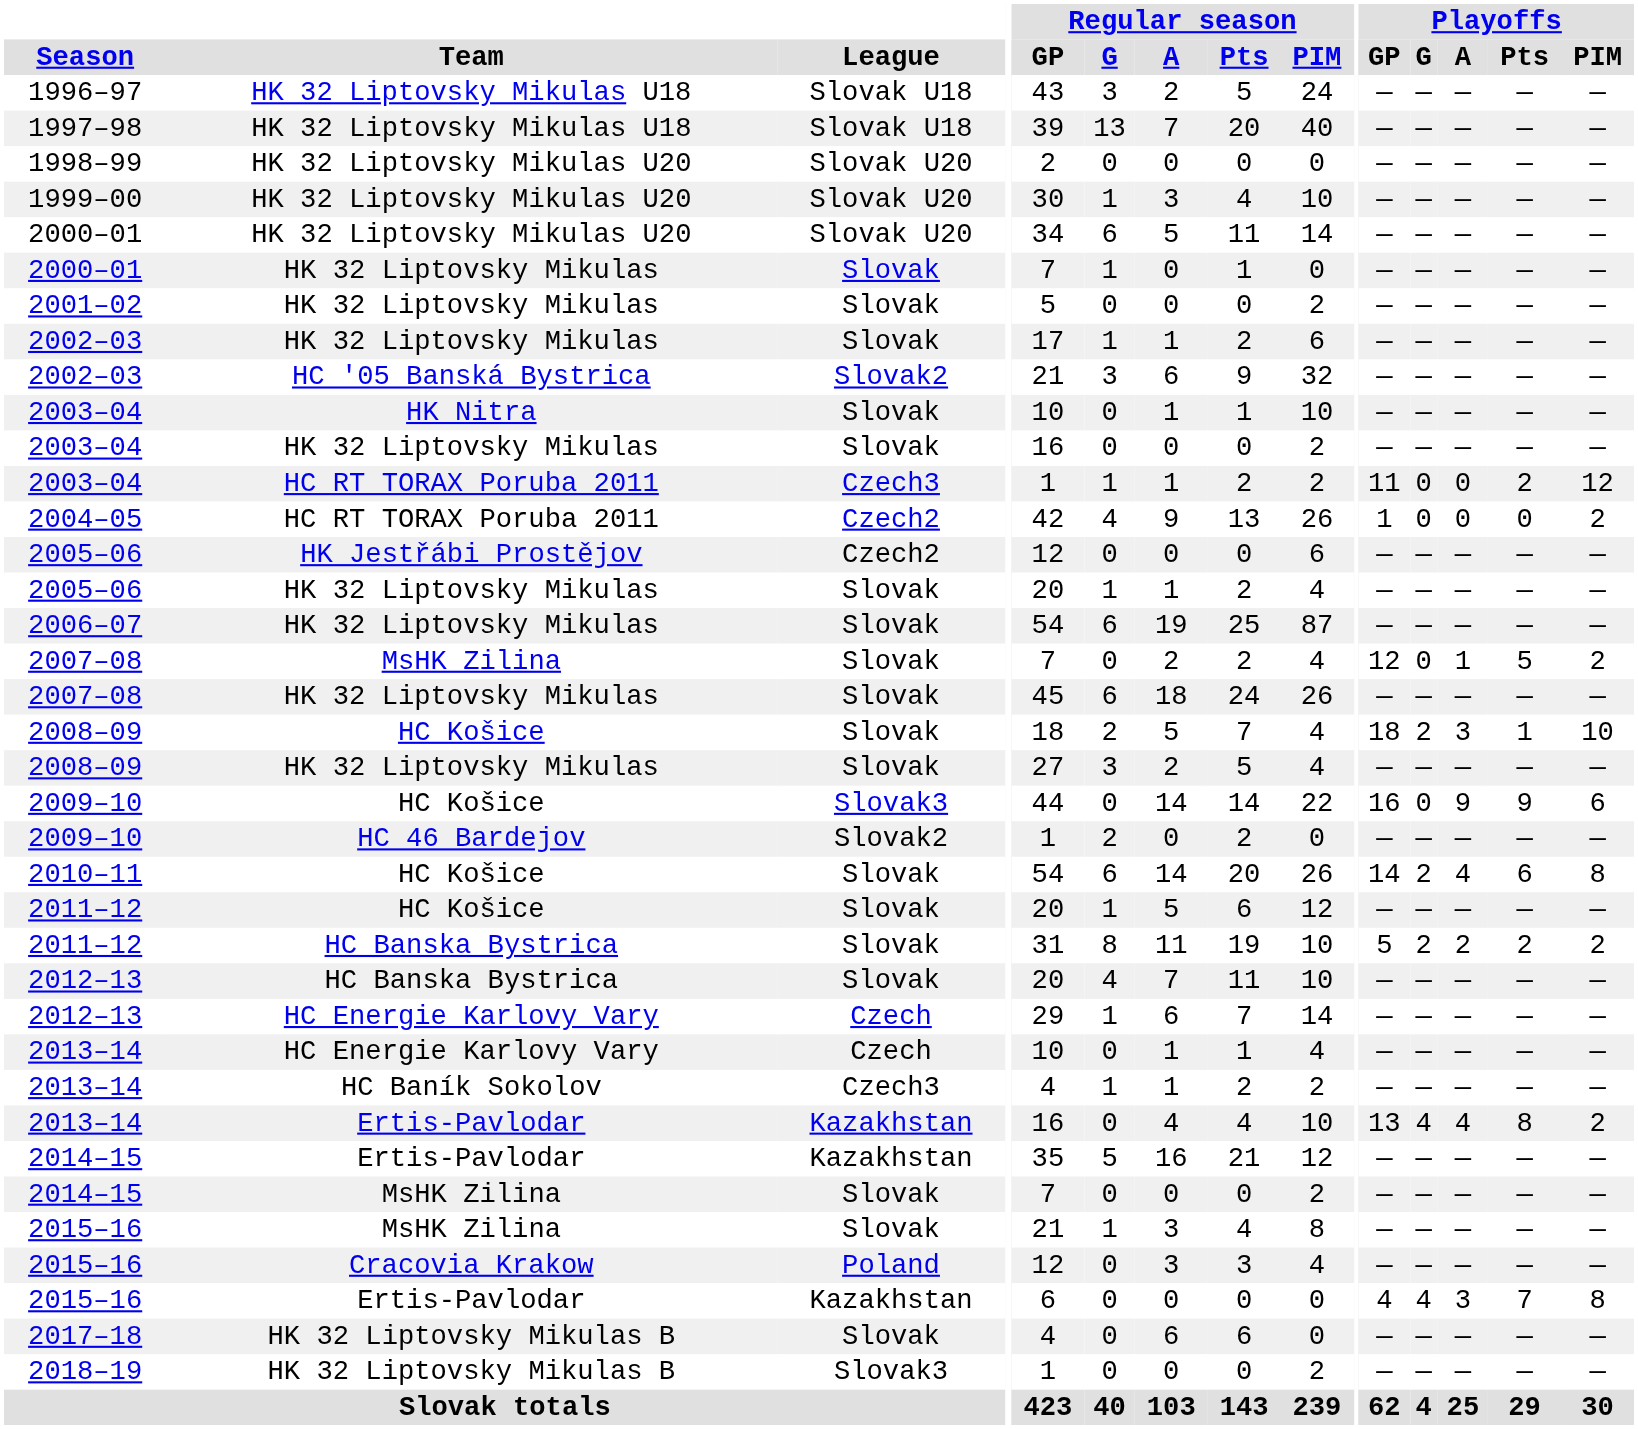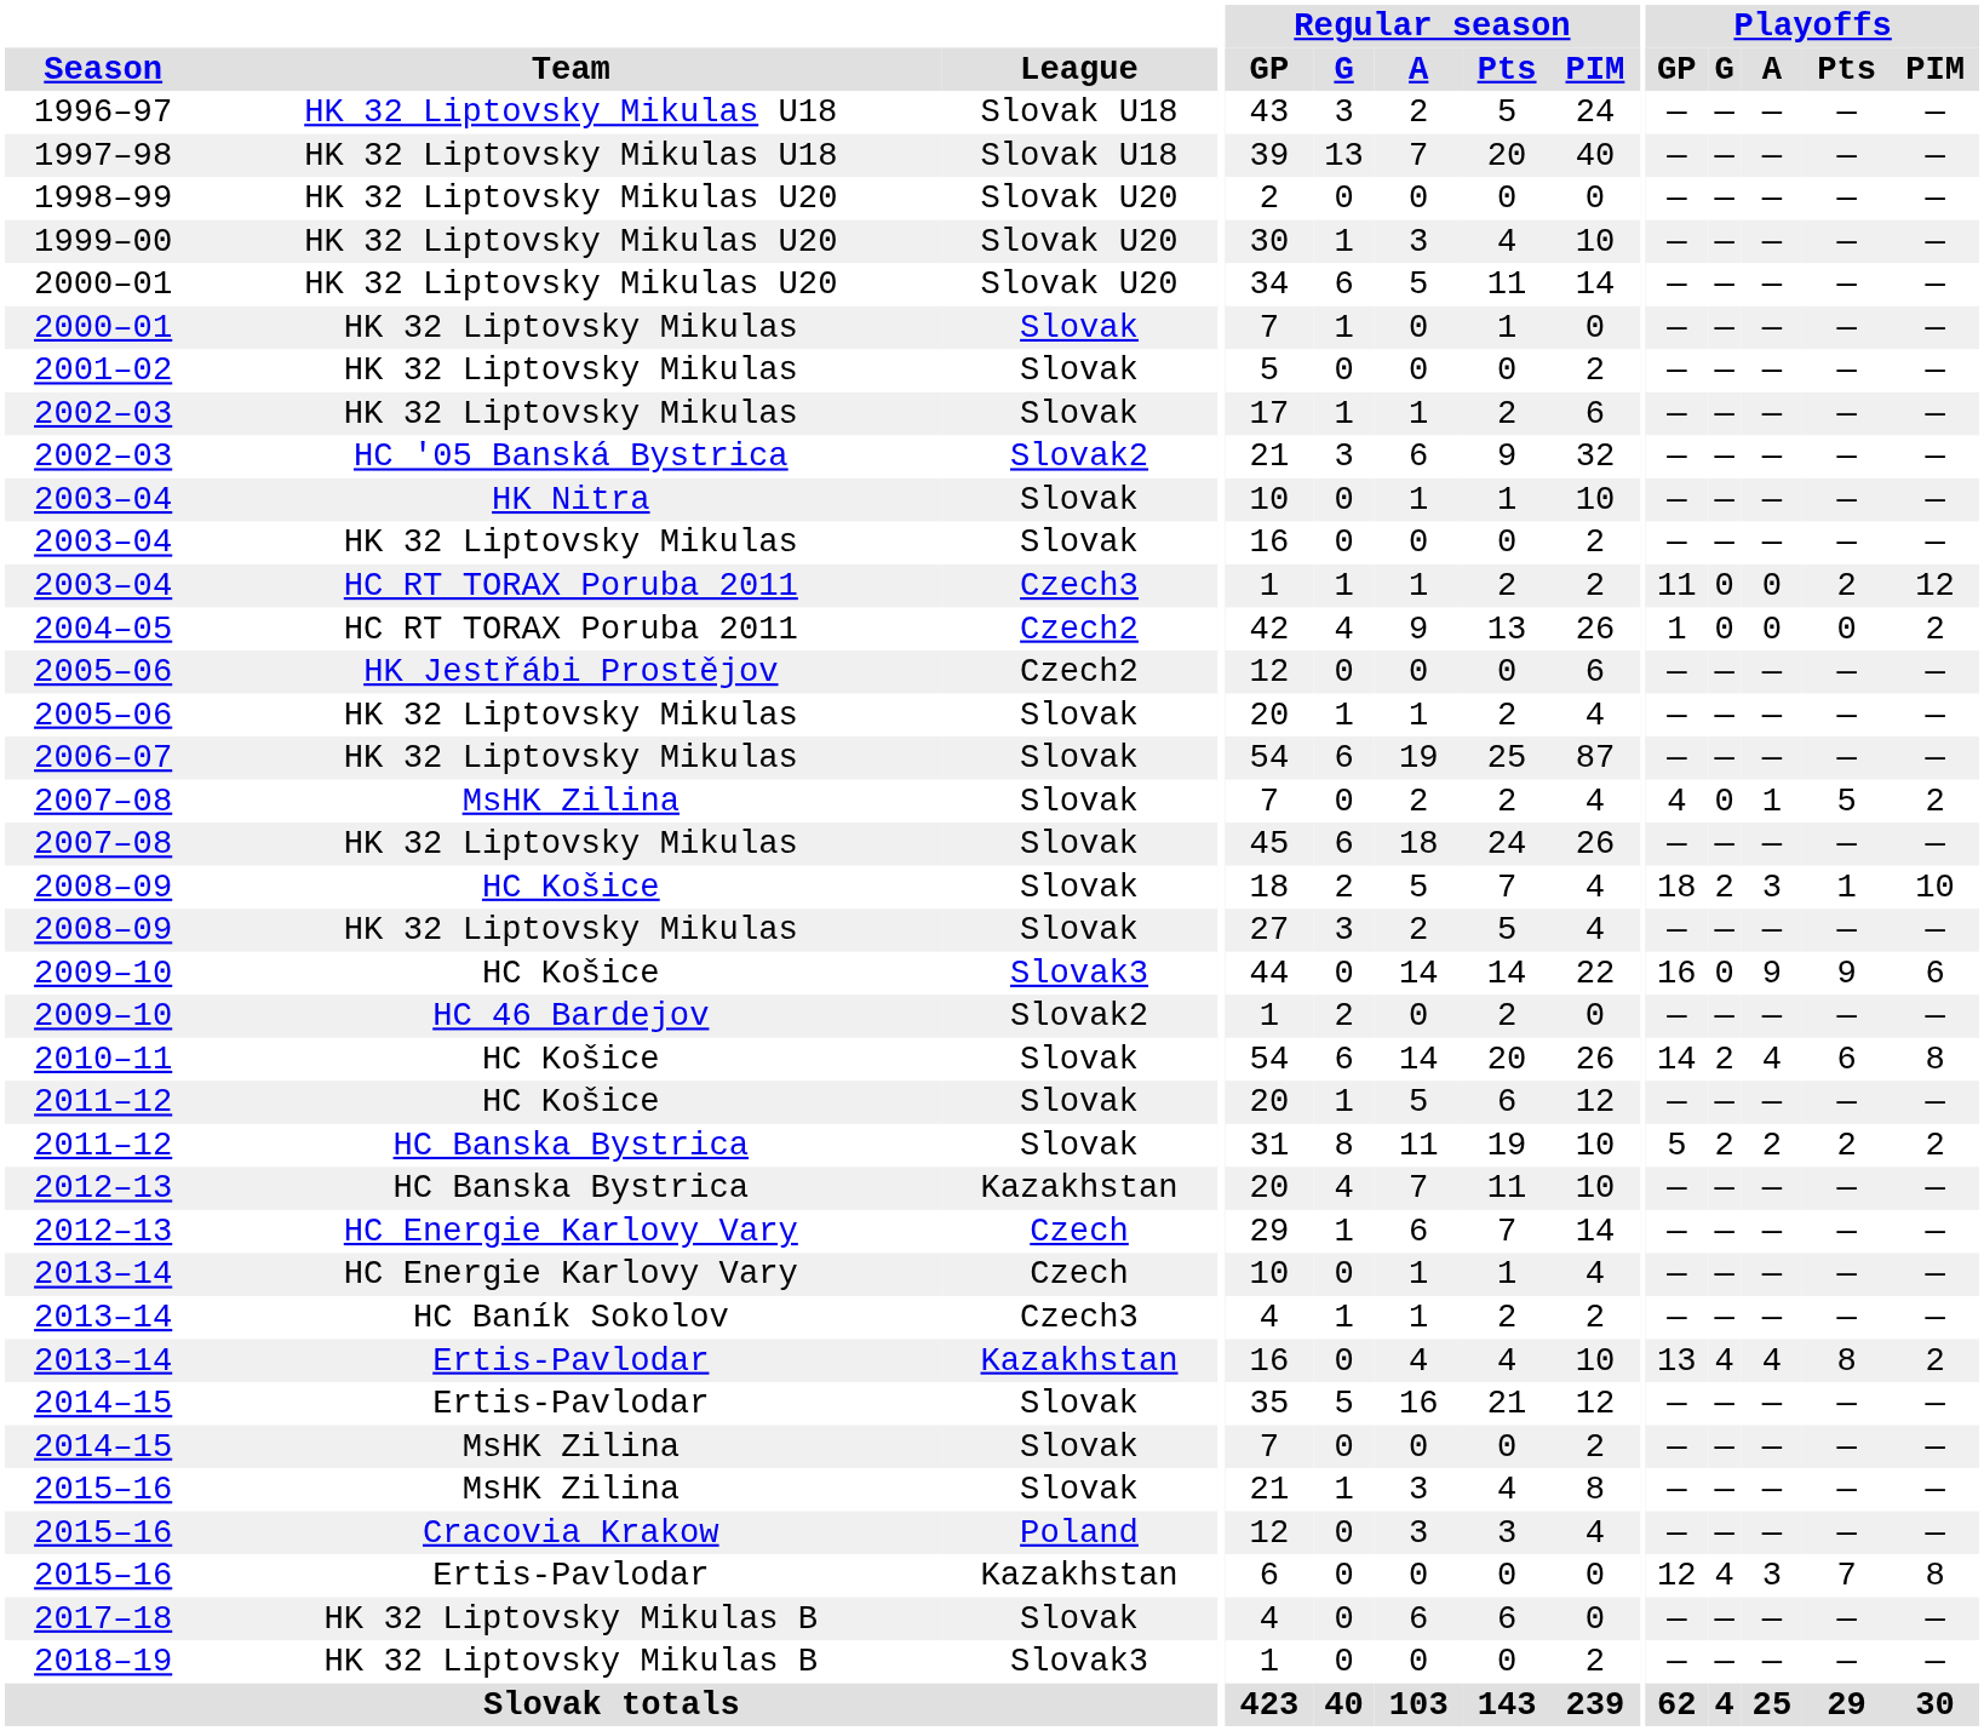2007–08 / MsHK Zilina | Playoffs / GP: 12 -> 4
2012–13 / HC Banska Bystrica | League: Slovak -> Kazakhstan
2014–15 / Ertis-Pavlodar | League: Kazakhstan -> Slovak
2015–16 / Ertis-Pavlodar | Playoffs / GP: 4 -> 12
